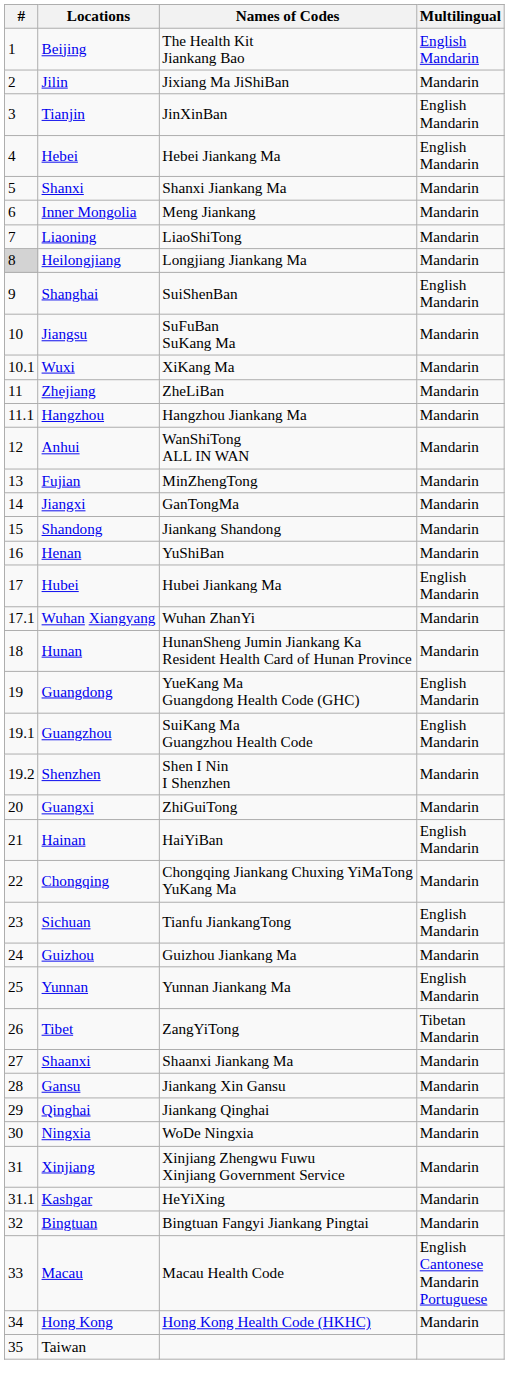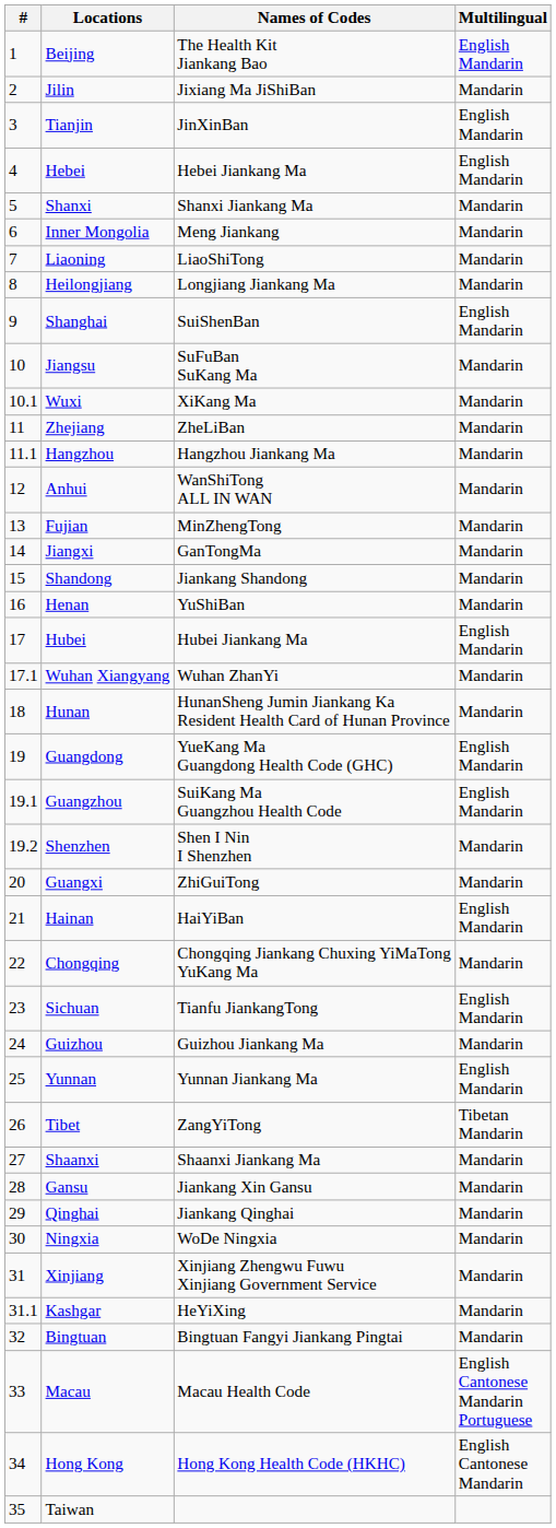Heilongjiang | #: lightgrey background -> no background
Hong Kong | Multilingual: Mandarin -> English Cantonese Mandarin
